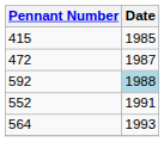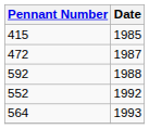592 | Date: lightblue background -> no background
552 | Date: 1991 -> 1992
